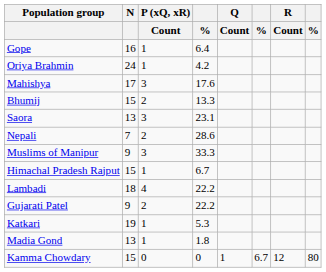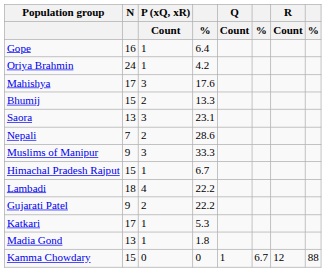Katkari | N: 19 -> 17
Kamma Chowdary | column 8: 80 -> 88
